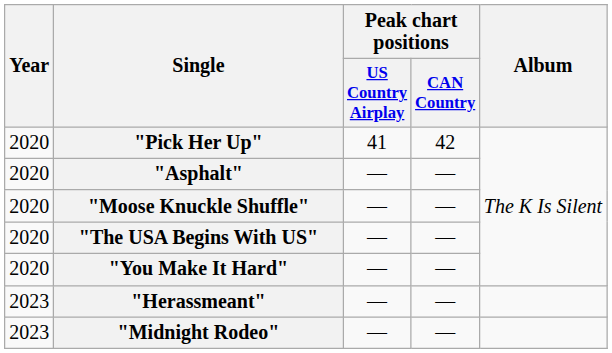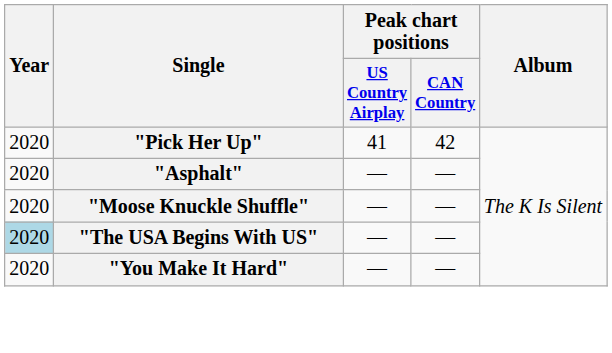"The USA Begins With US" | Year: no background -> lightblue background
- row: 2023 | "Herassmeant" | — | —
- row: 2023 | "Midnight Rodeo" | — | —
